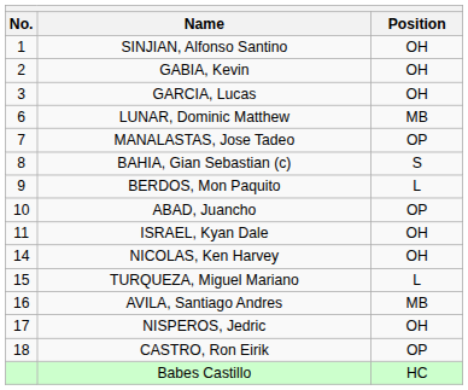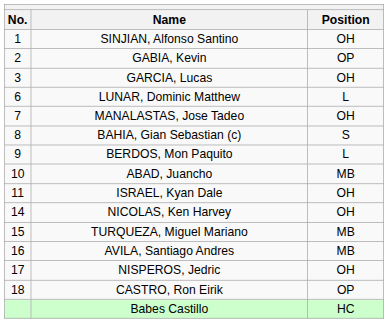GABIA, Kevin | Position: OH -> OP
LUNAR, Dominic Matthew | Position: MB -> L
MANALASTAS, Jose Tadeo | Position: OP -> OH
ABAD, Juancho | Position: OP -> MB
TURQUEZA, Miguel Mariano | Position: L -> MB
